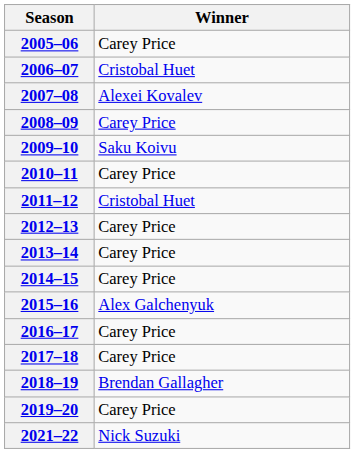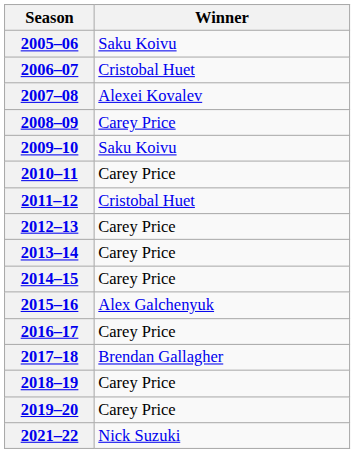2005–06 | Winner: Carey Price -> Saku Koivu
2017–18 | Winner: Carey Price -> Brendan Gallagher
2018–19 | Winner: Brendan Gallagher -> Carey Price
